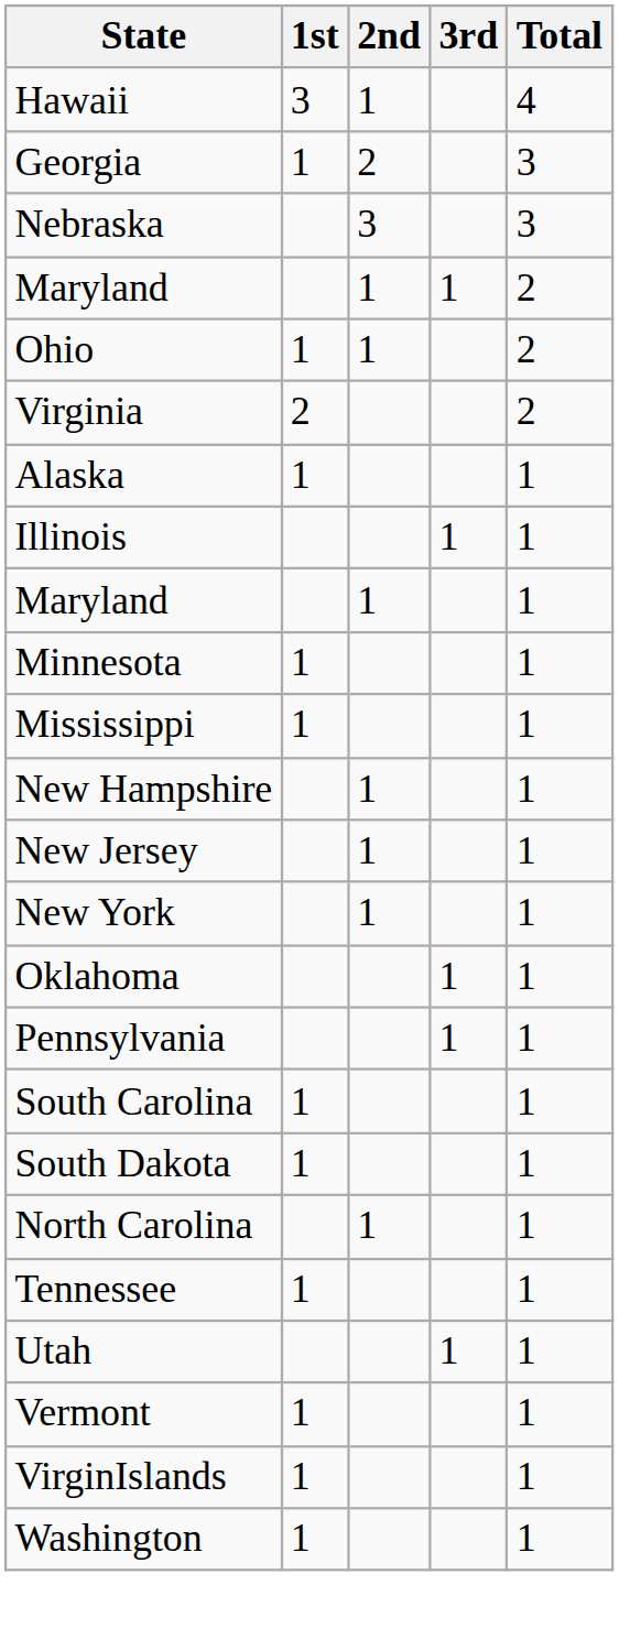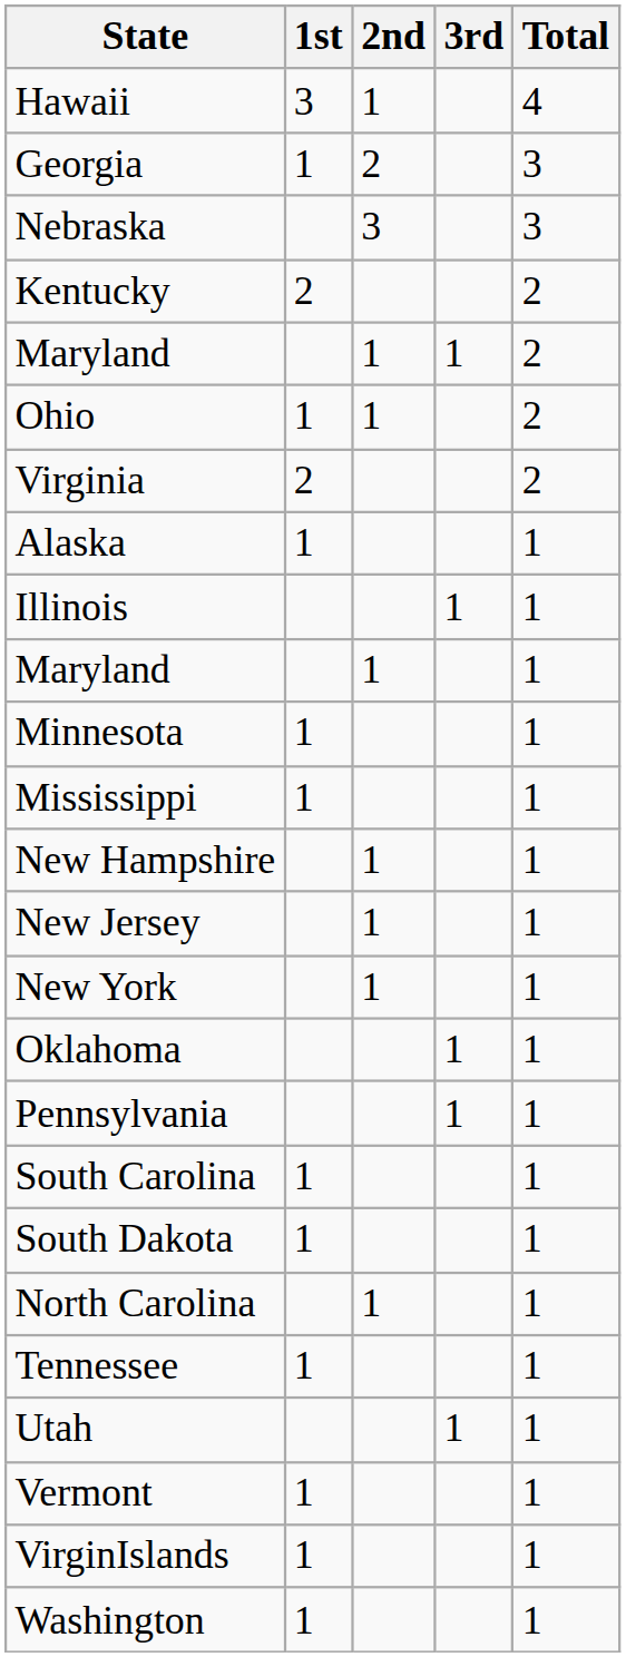+ row: Kentucky | 2 | 2
